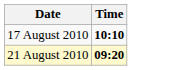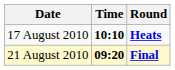+ column: Round | Heats | Final
